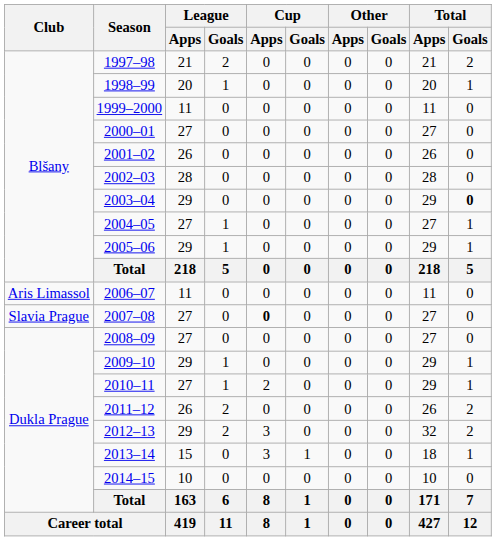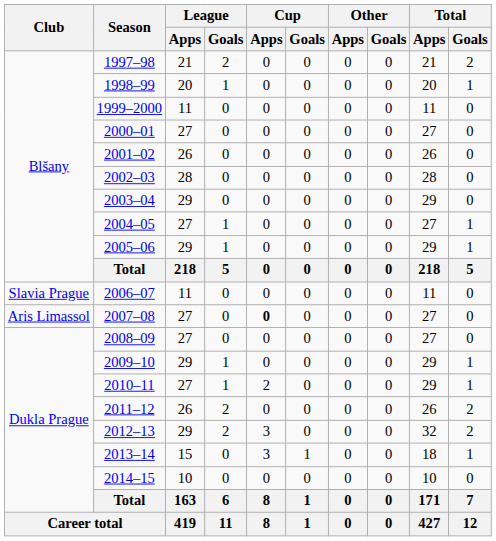2003–04 | Total / Goals: bold -> normal
2006–07 | Club: Aris Limassol -> Slavia Prague
2007–08 | Club: Slavia Prague -> Aris Limassol
